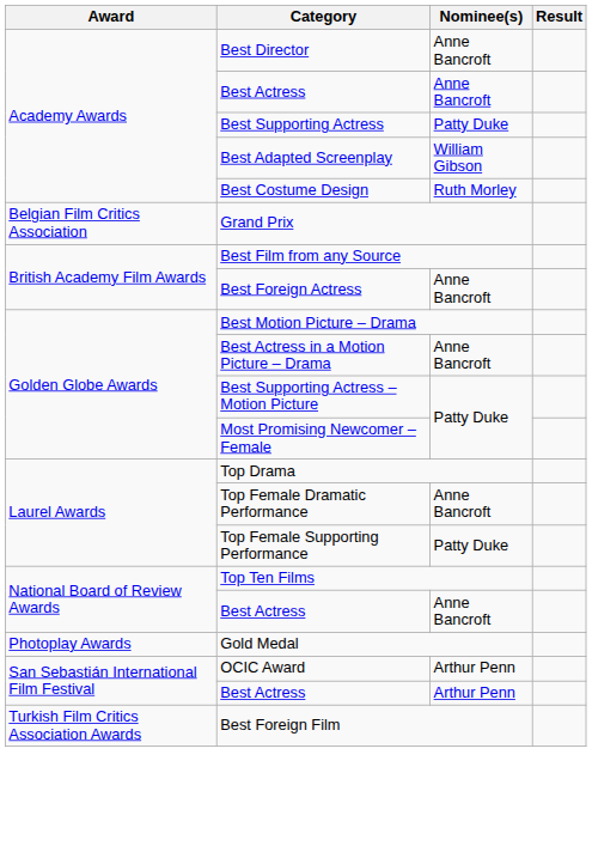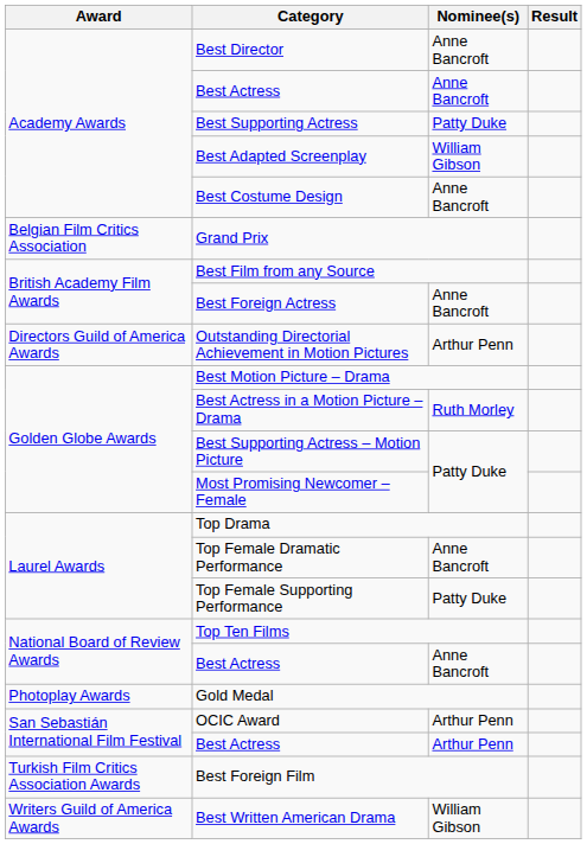Best Costume Design | Nominee(s): Ruth Morley -> Anne Bancroft
+ row: Directors Guild of America Awards | Outstanding Directorial Achievement in Motion Pictures | Arthur Penn
Best Actress in a Motion Picture – Drama | Nominee(s): Anne Bancroft -> Ruth Morley
+ row: Writers Guild of America Awards | Best Written American Drama | William Gibson
